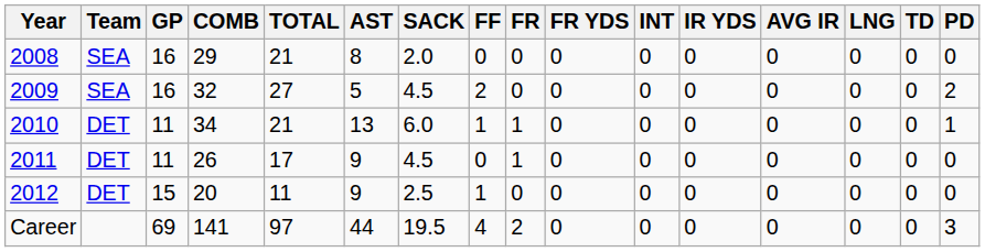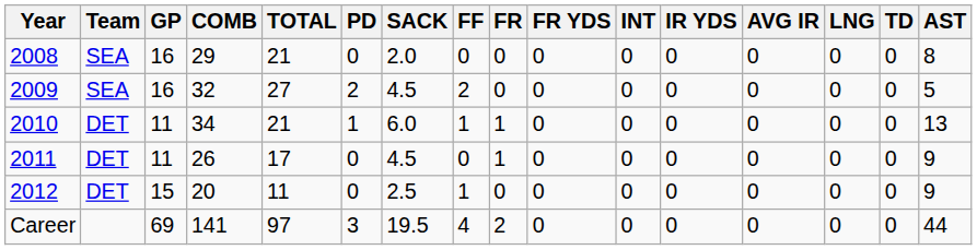columns swapped: AST <-> PD
